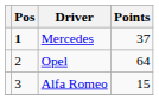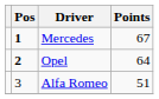Mercedes | Points: 37 -> 67
Opel | Pos: normal -> bold
Alfa Romeo | Points: 15 -> 51
